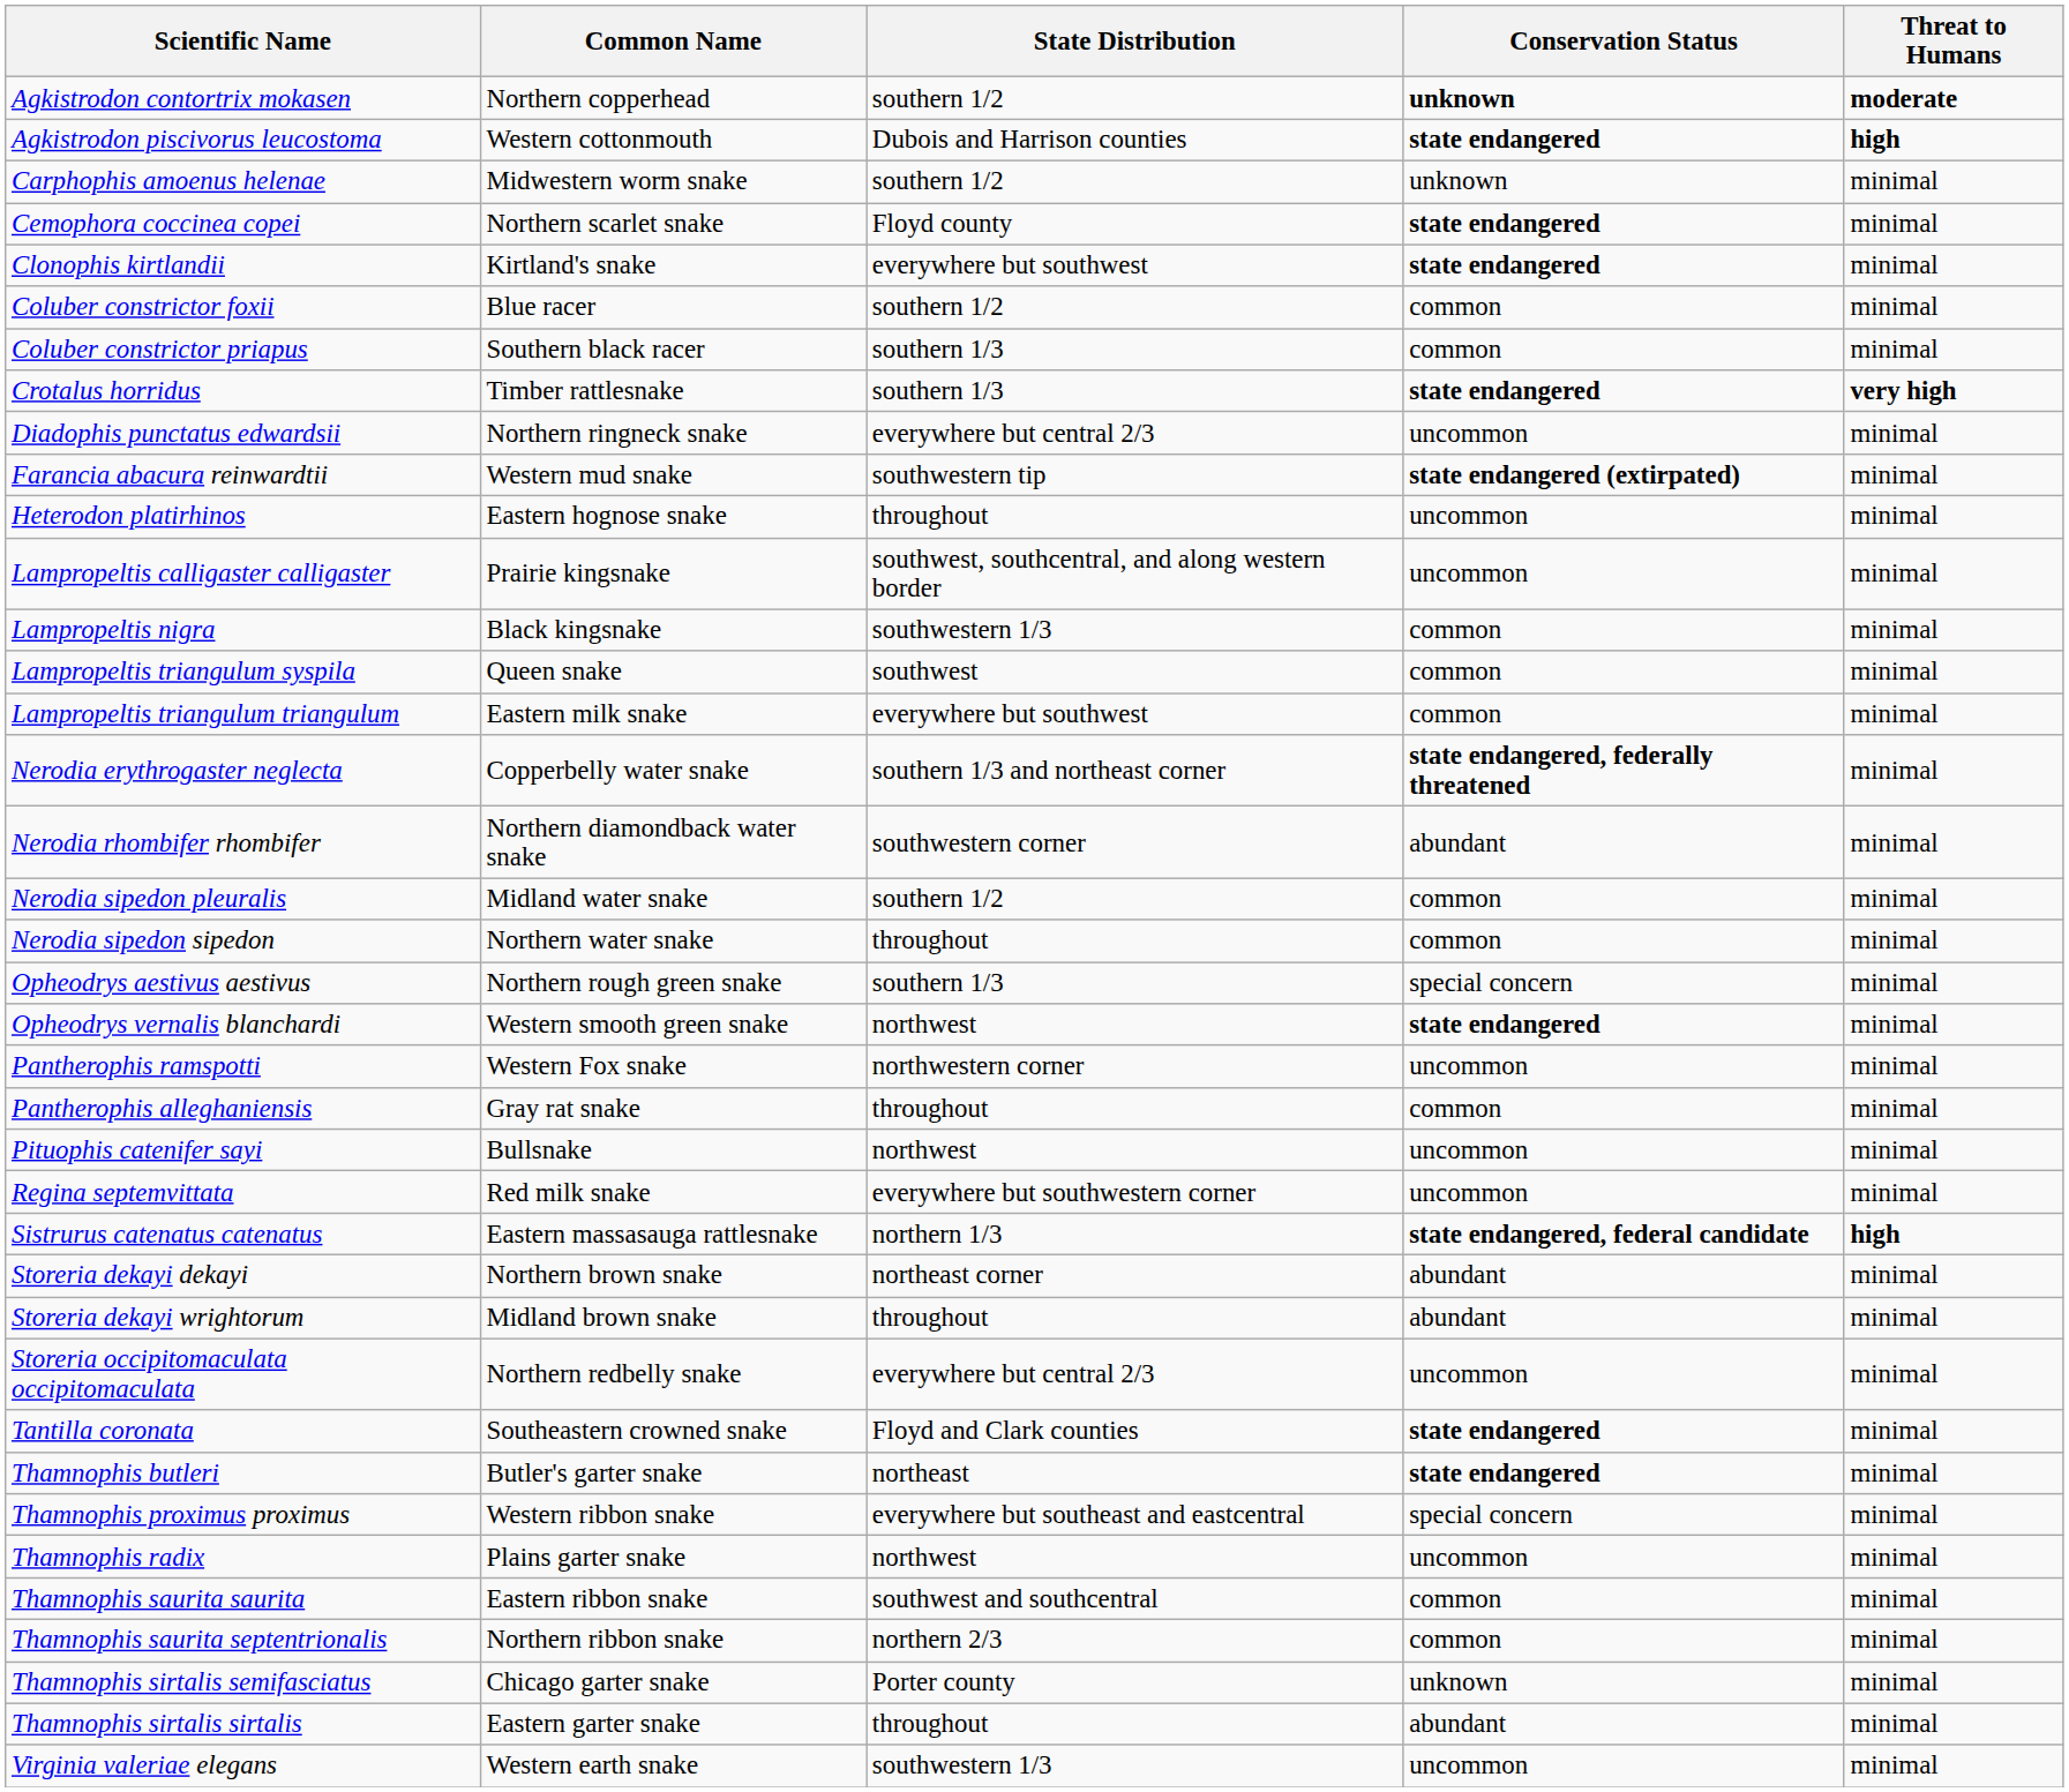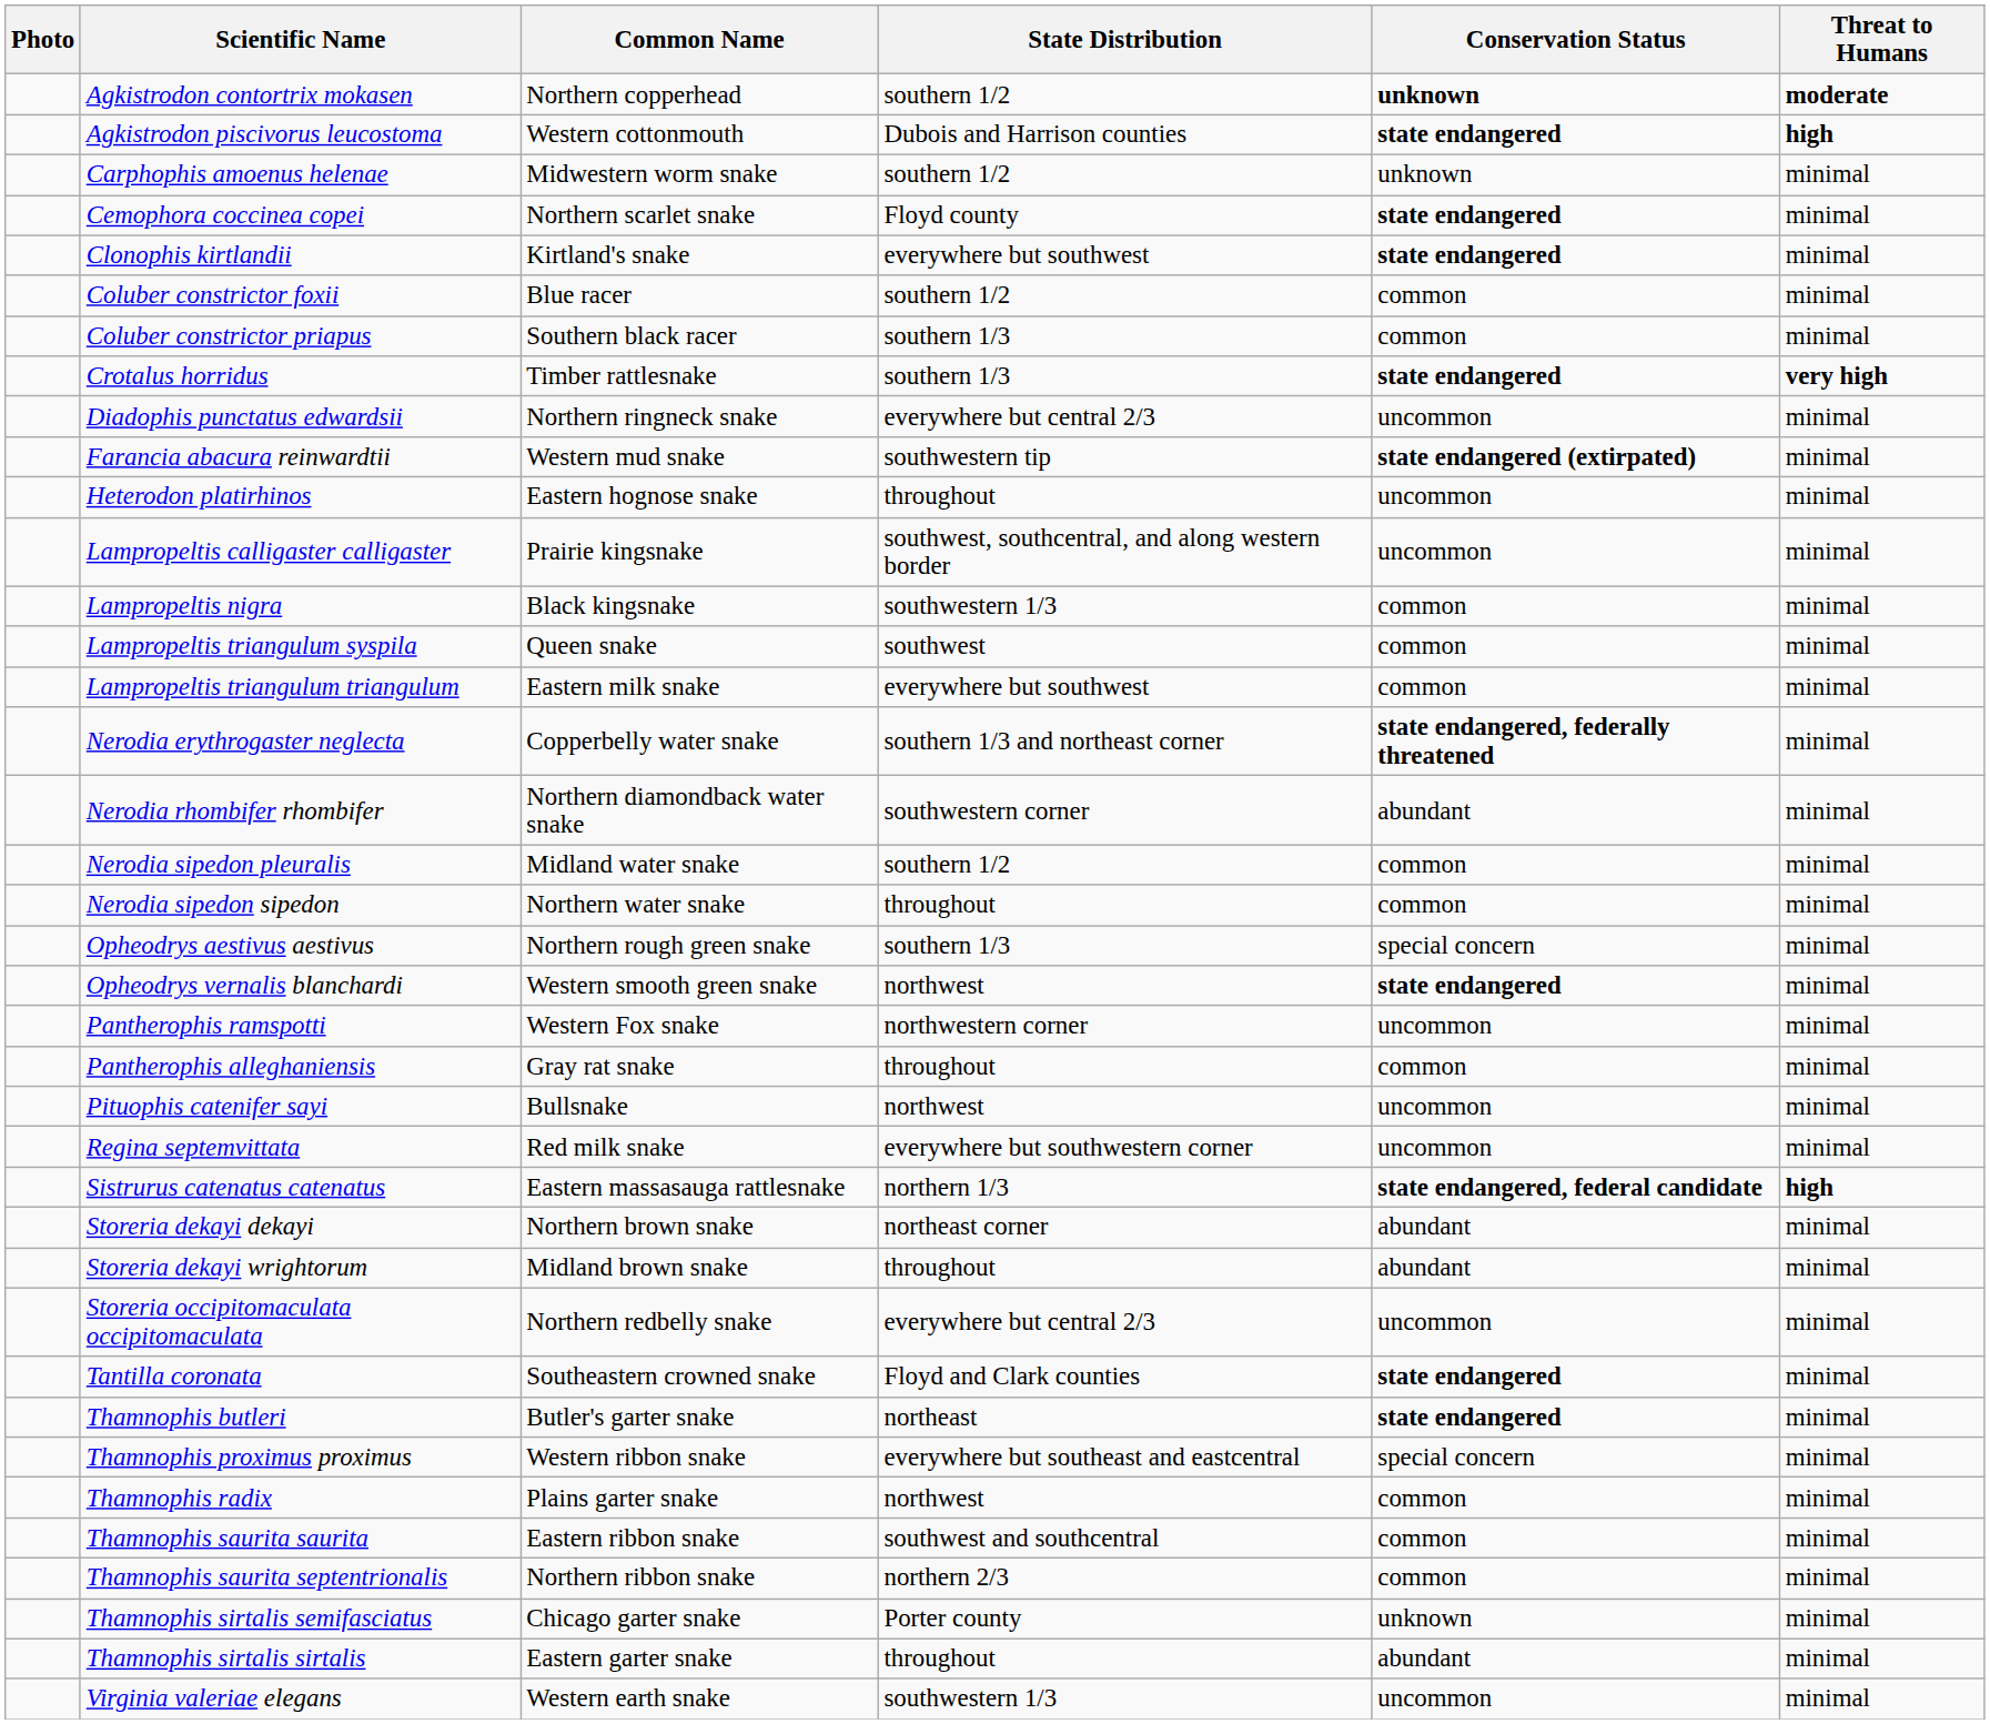+ column: Photo
Thamnophis radix | Conservation Status: uncommon -> common
